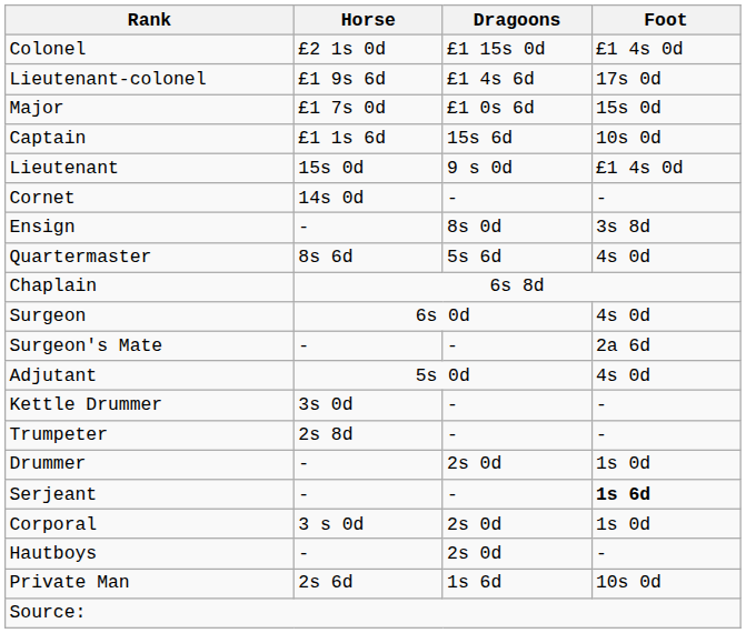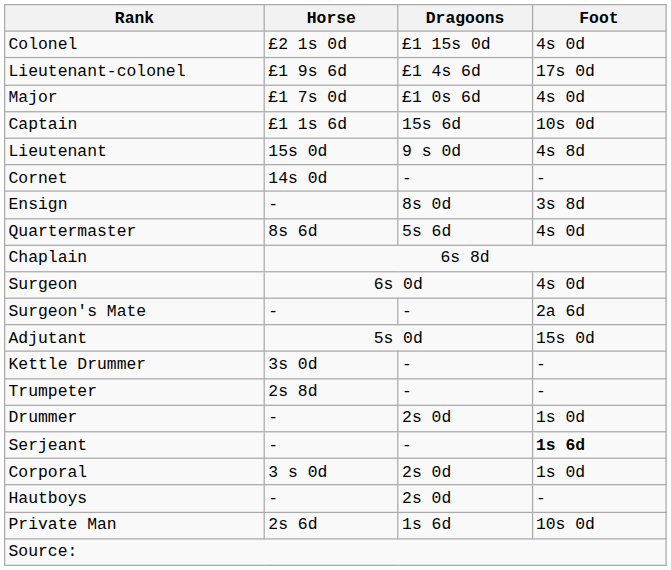Colonel | Foot: £1 4s 0d -> 4s 0d
Major | Foot: 15s 0d -> 4s 0d
Lieutenant | Foot: £1 4s 0d -> 4s 8d
Adjutant | Foot: 4s 0d -> 15s 0d
